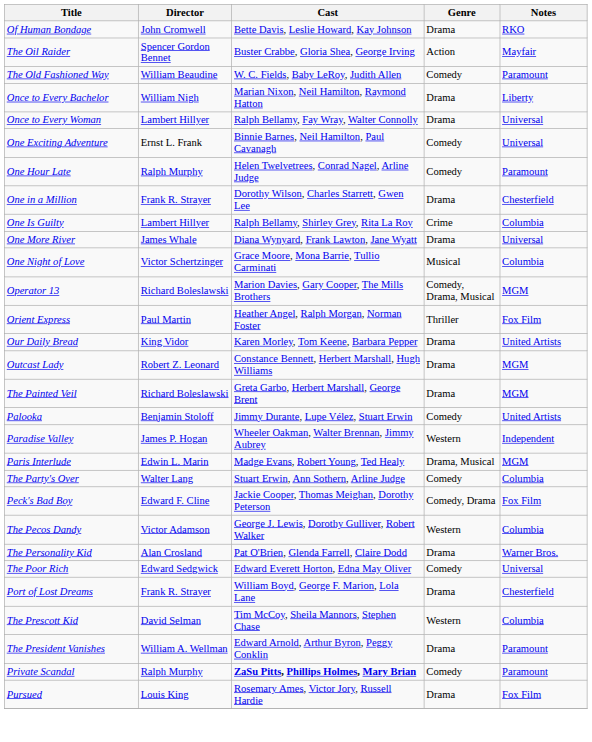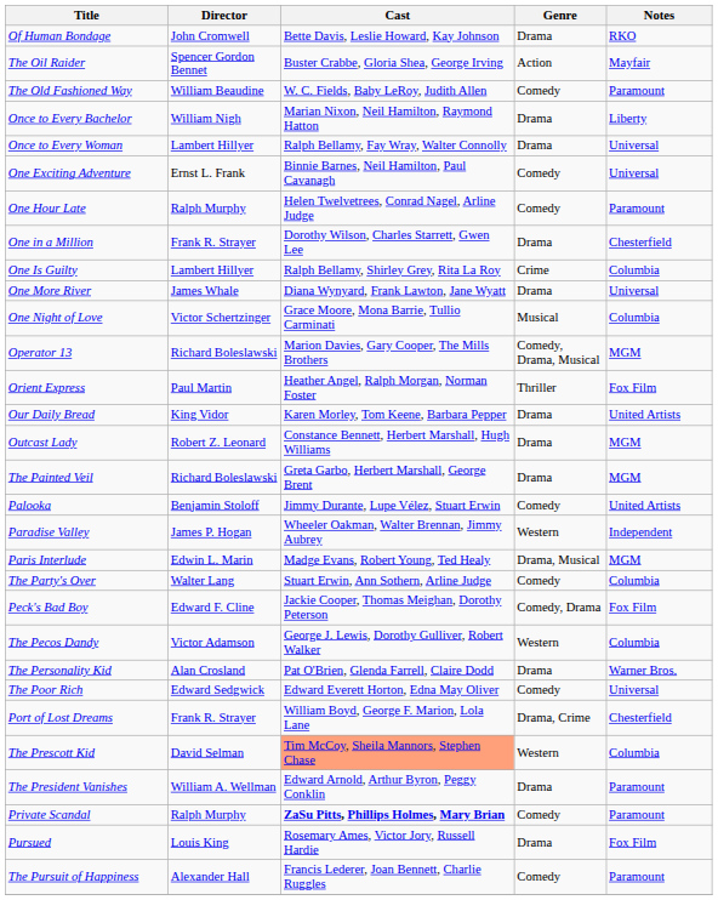Port of Lost Dreams | Genre: Drama -> Drama, Crime
The Prescott Kid | Cast: no background -> lightsalmon background
+ row: The Pursuit of Happiness | Alexander Hall | Francis Lederer, Joan Bennett, Charlie Ruggles | Comedy | Paramount
